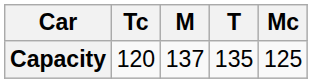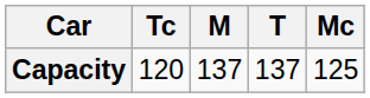Capacity | T: 135 -> 137
